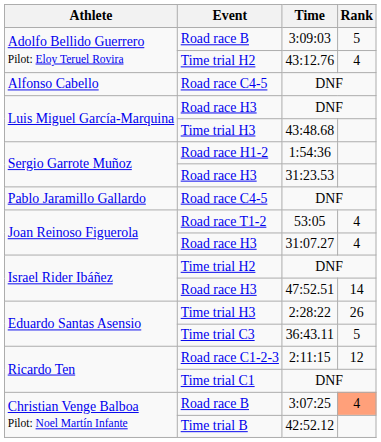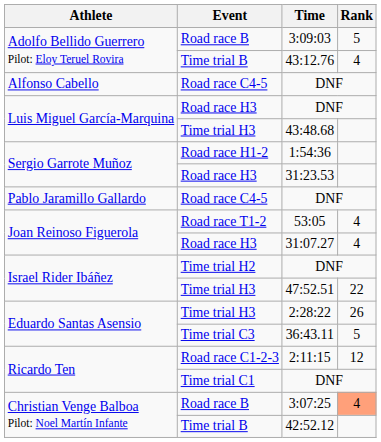43:12.76 | Event: Time trial H2 -> Time trial B
47:52.51 | Event: Road race H3 -> Time trial H3
47:52.51 | Rank: 14 -> 22
